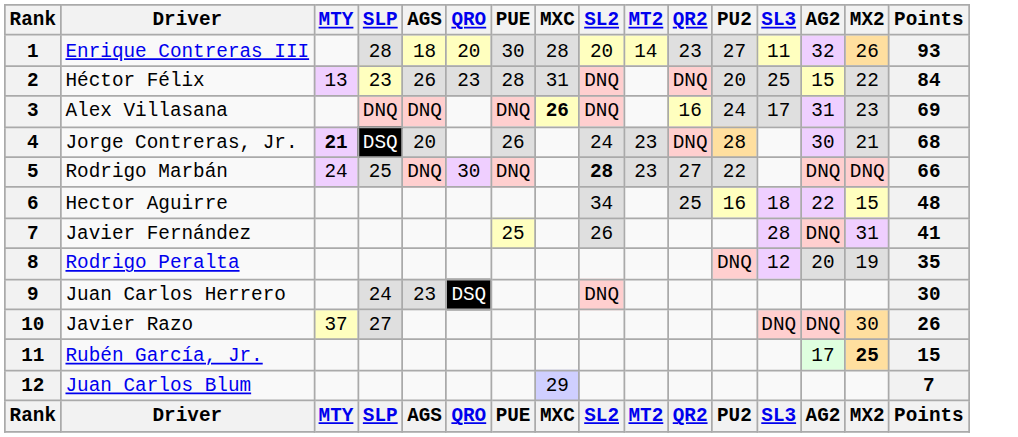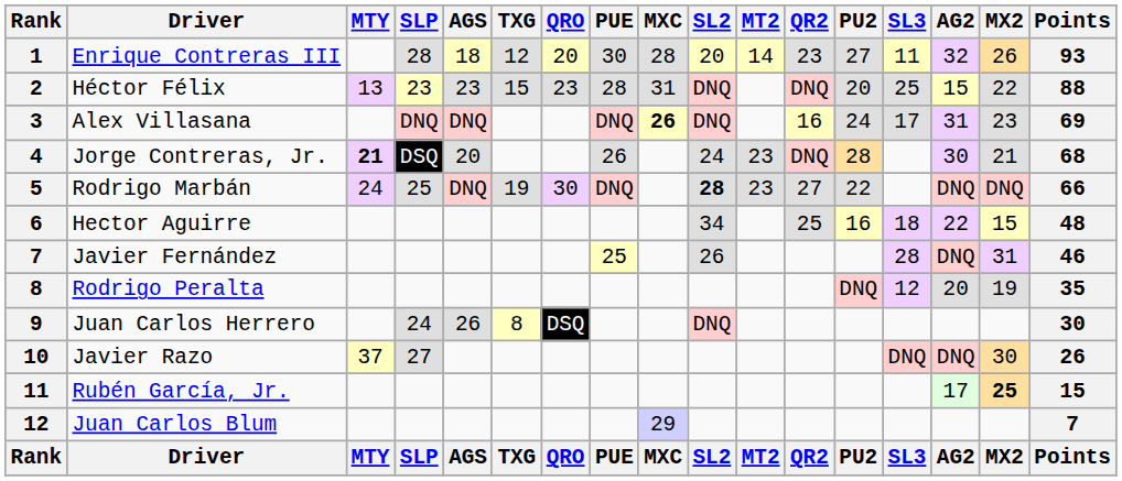+ column: TXG | 12 | 15 | 19 | 8 | TXG
Héctor Félix | AGS: 26 -> 23
Héctor Félix | Points: 84 -> 88
Javier Fernández | Points: 41 -> 46
Juan Carlos Herrero | AGS: 23 -> 26
